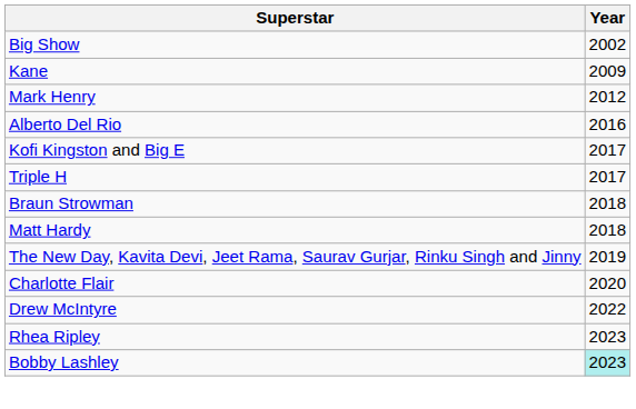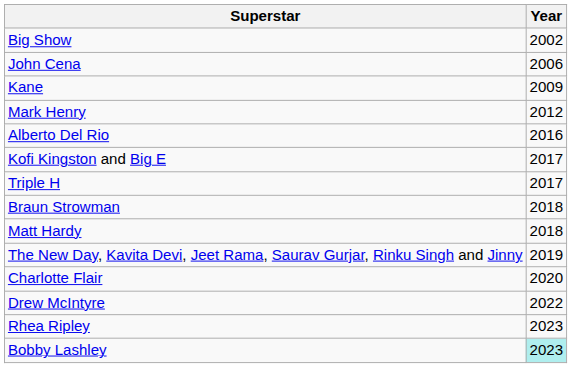+ row: John Cena | 2006
